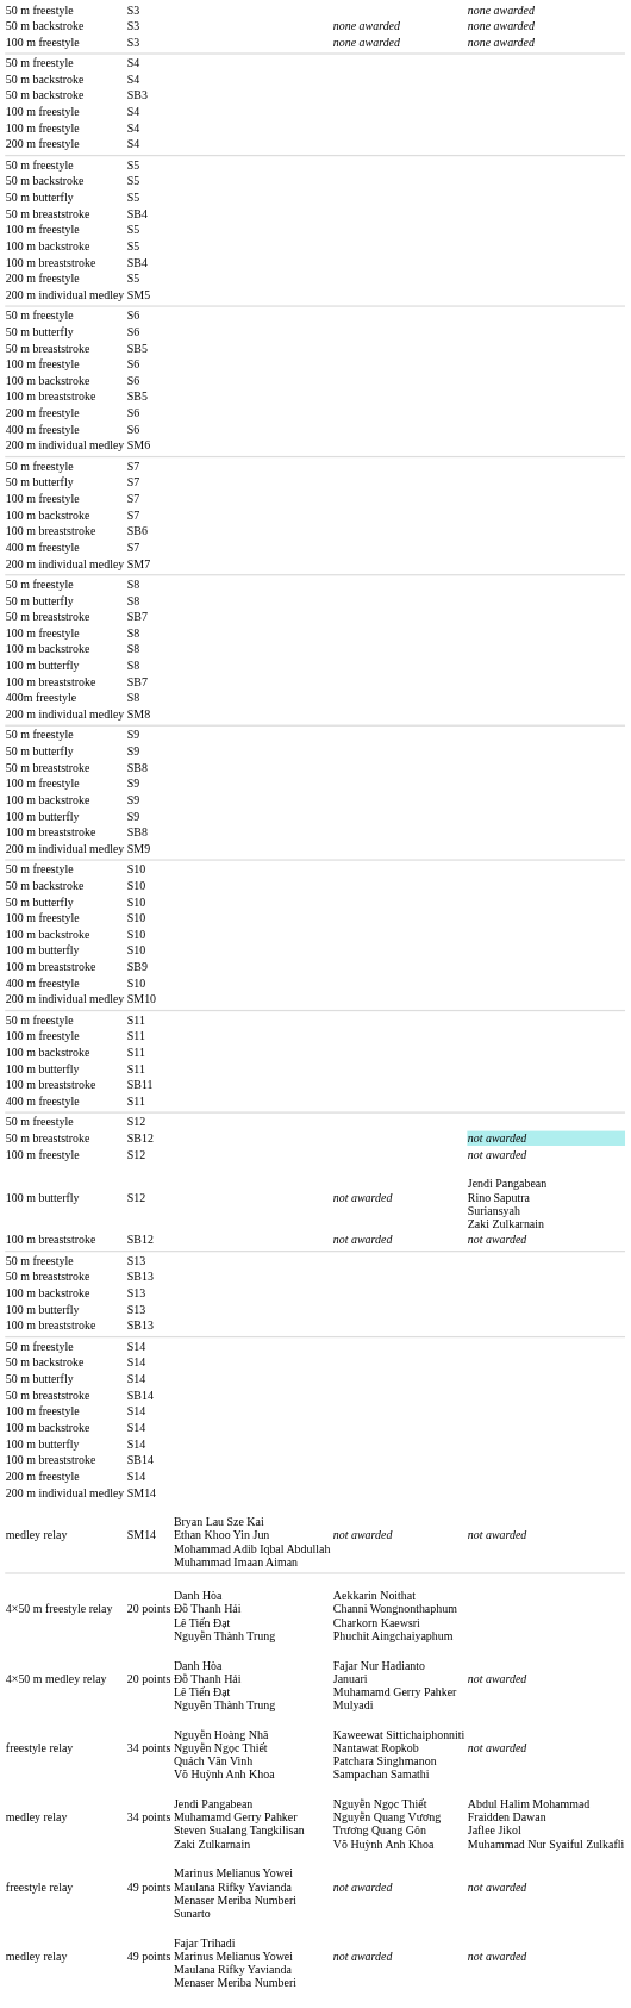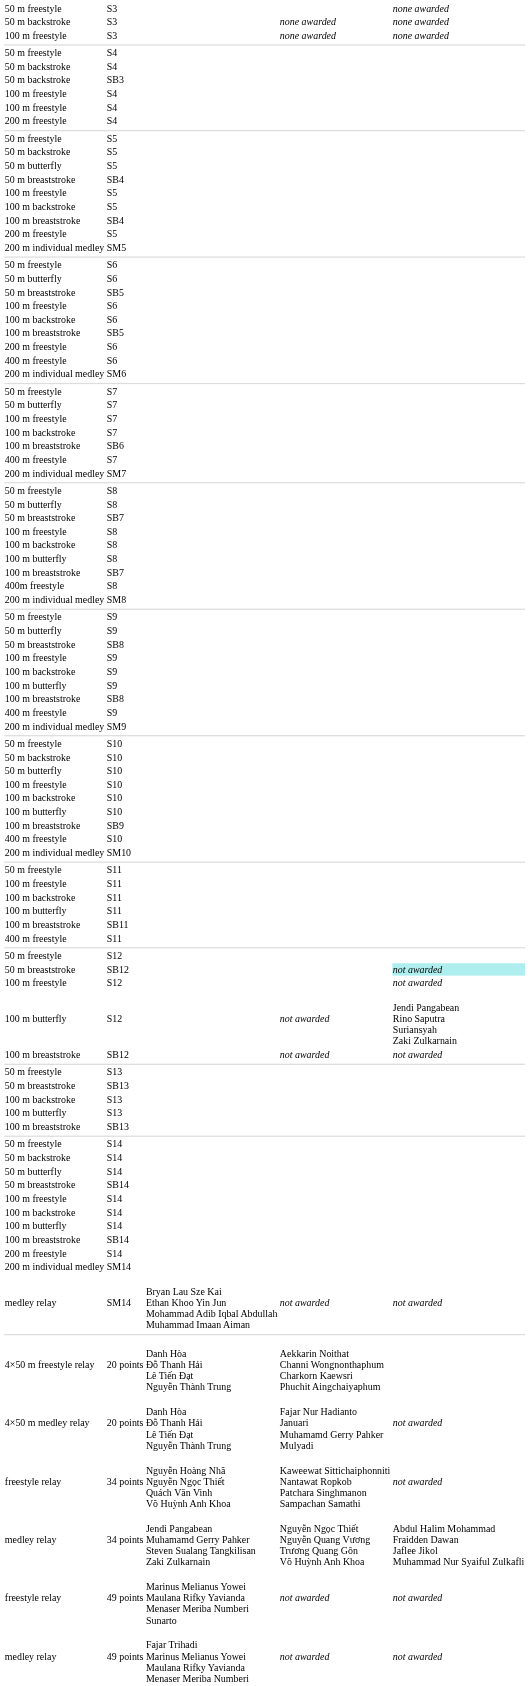+ row: 400 m freestyle | S9
